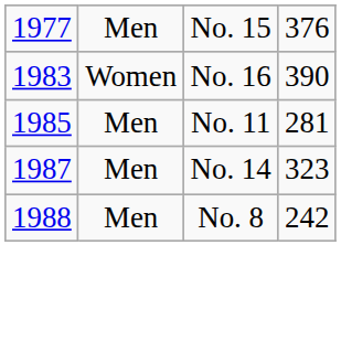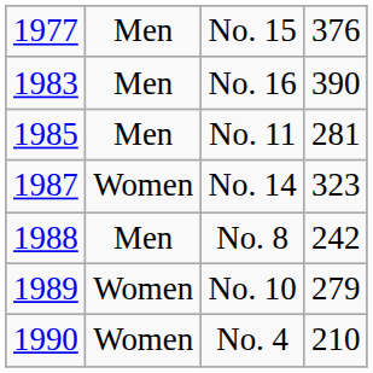No. 16 | column 2: Women -> Men
No. 14 | column 2: Men -> Women
+ row: 1989 | Women | No. 10 | 279
+ row: 1990 | Women | No. 4 | 210
